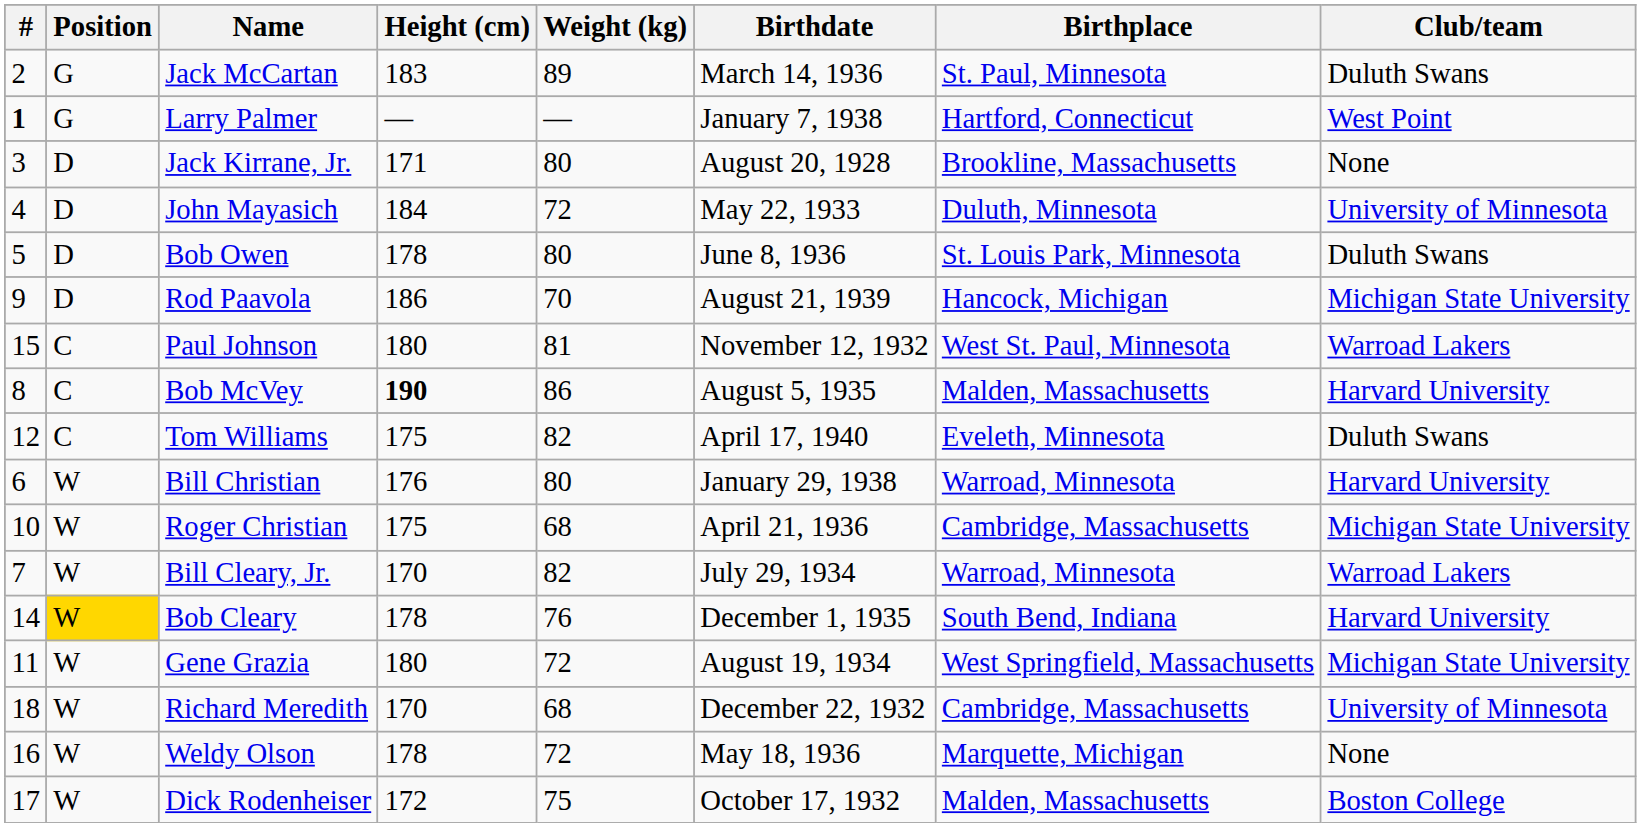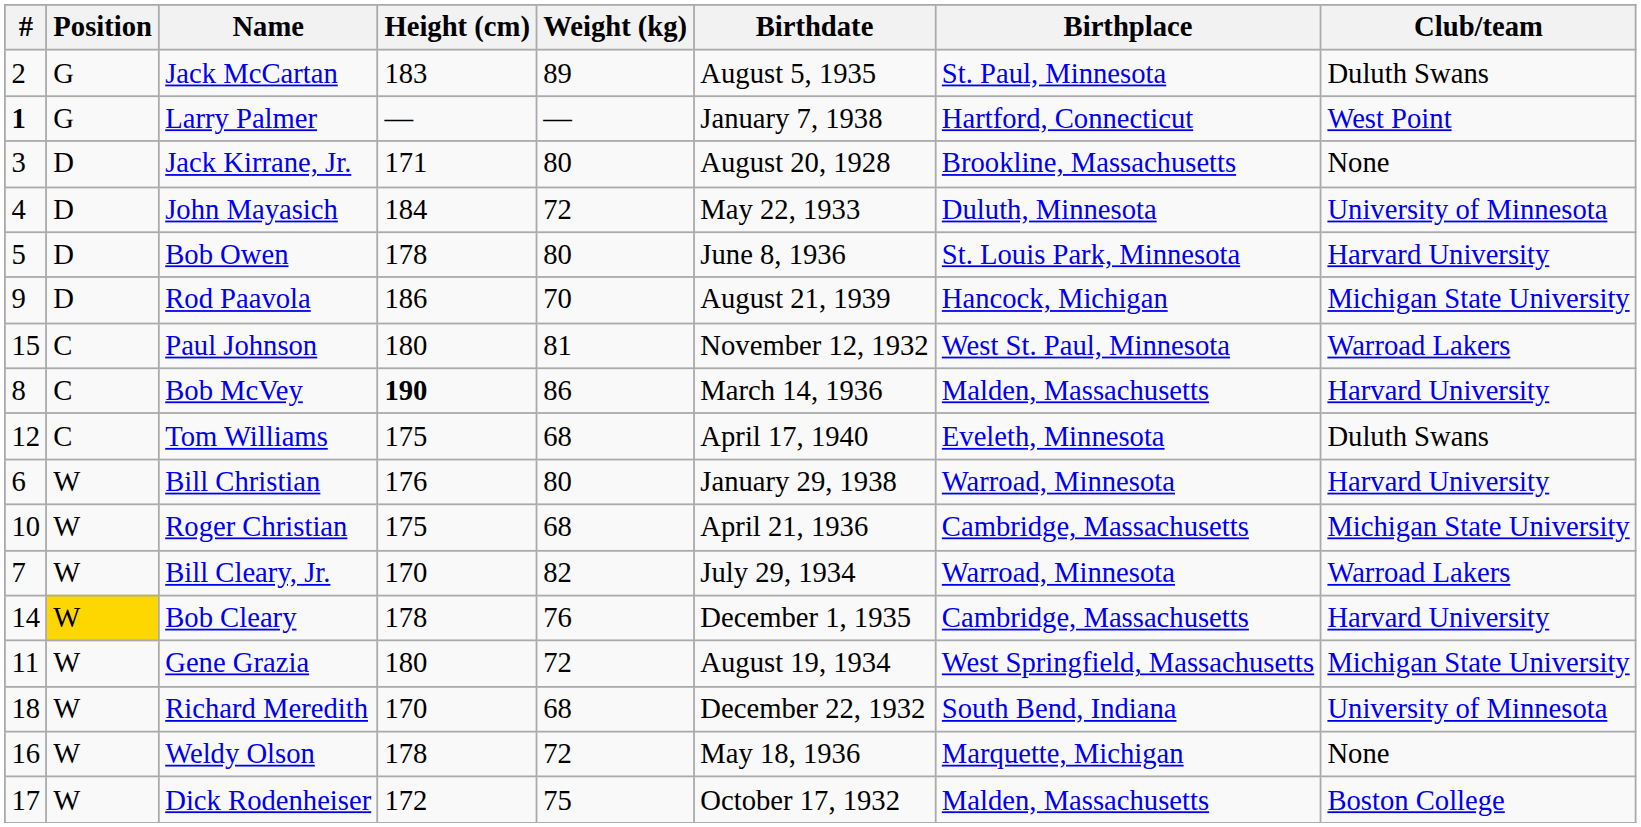Jack McCartan | Birthdate: March 14, 1936 -> August 5, 1935
Bob Owen | Club/team: Duluth Swans -> Harvard University
Bob McVey | Birthdate: August 5, 1935 -> March 14, 1936
Tom Williams | Weight (kg): 82 -> 68
Bob Cleary | Birthplace: South Bend, Indiana -> Cambridge, Massachusetts
Richard Meredith | Birthplace: Cambridge, Massachusetts -> South Bend, Indiana
